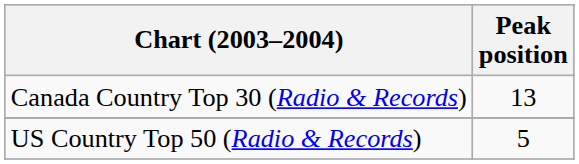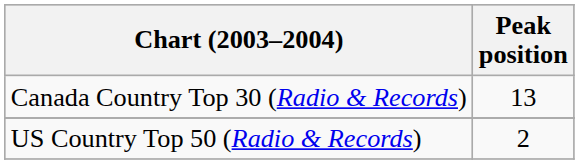US Country Top 50 (Radio & Records) | Peak position: 5 -> 2
